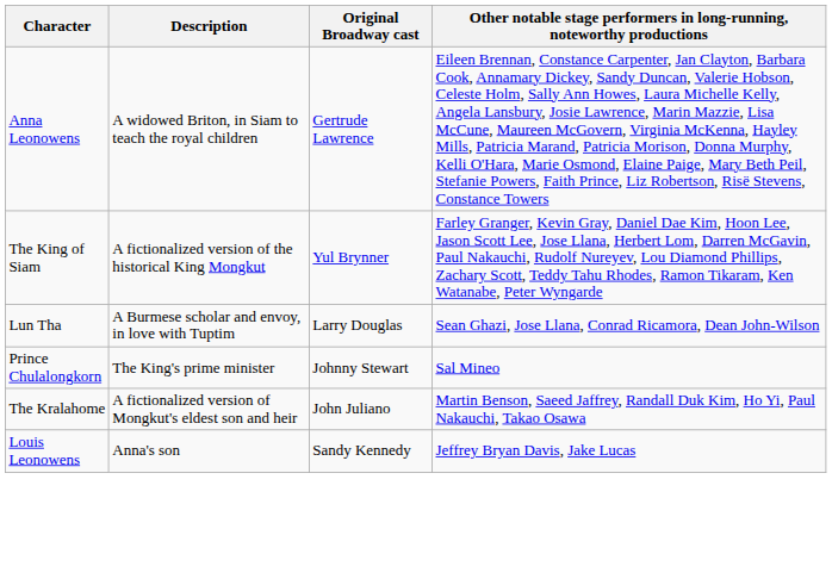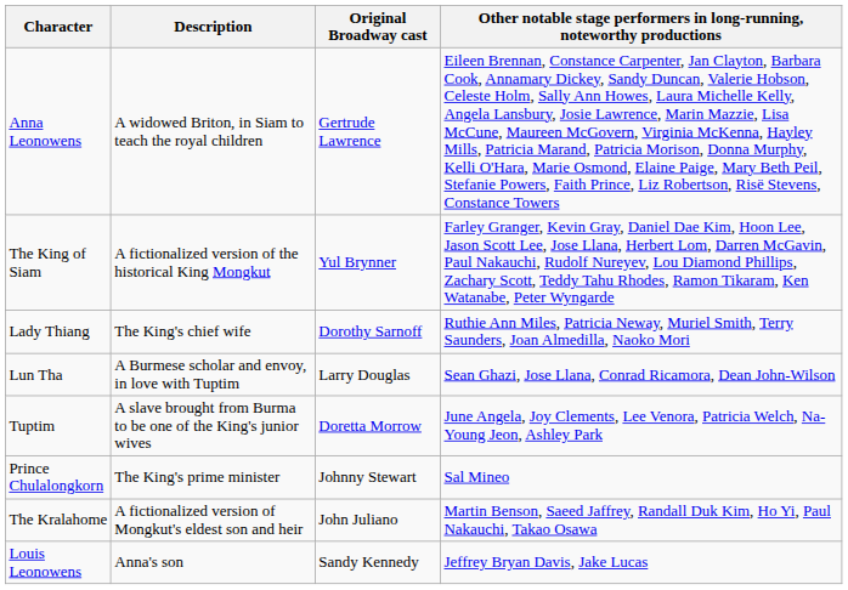+ row: Lady Thiang | The King's chief wife | Dorothy Sarnoff | Ruthie Ann Miles, Patricia Neway, Muriel Smith, Terry Saunders, Joan Almedilla, Naoko Mori
+ row: Tuptim | A slave brought from Burma to be one of the King's junior wives | Doretta Morrow | June Angela, Joy Clements, Lee Venora, Patricia Welch, Na-Young Jeon, Ashley Park
